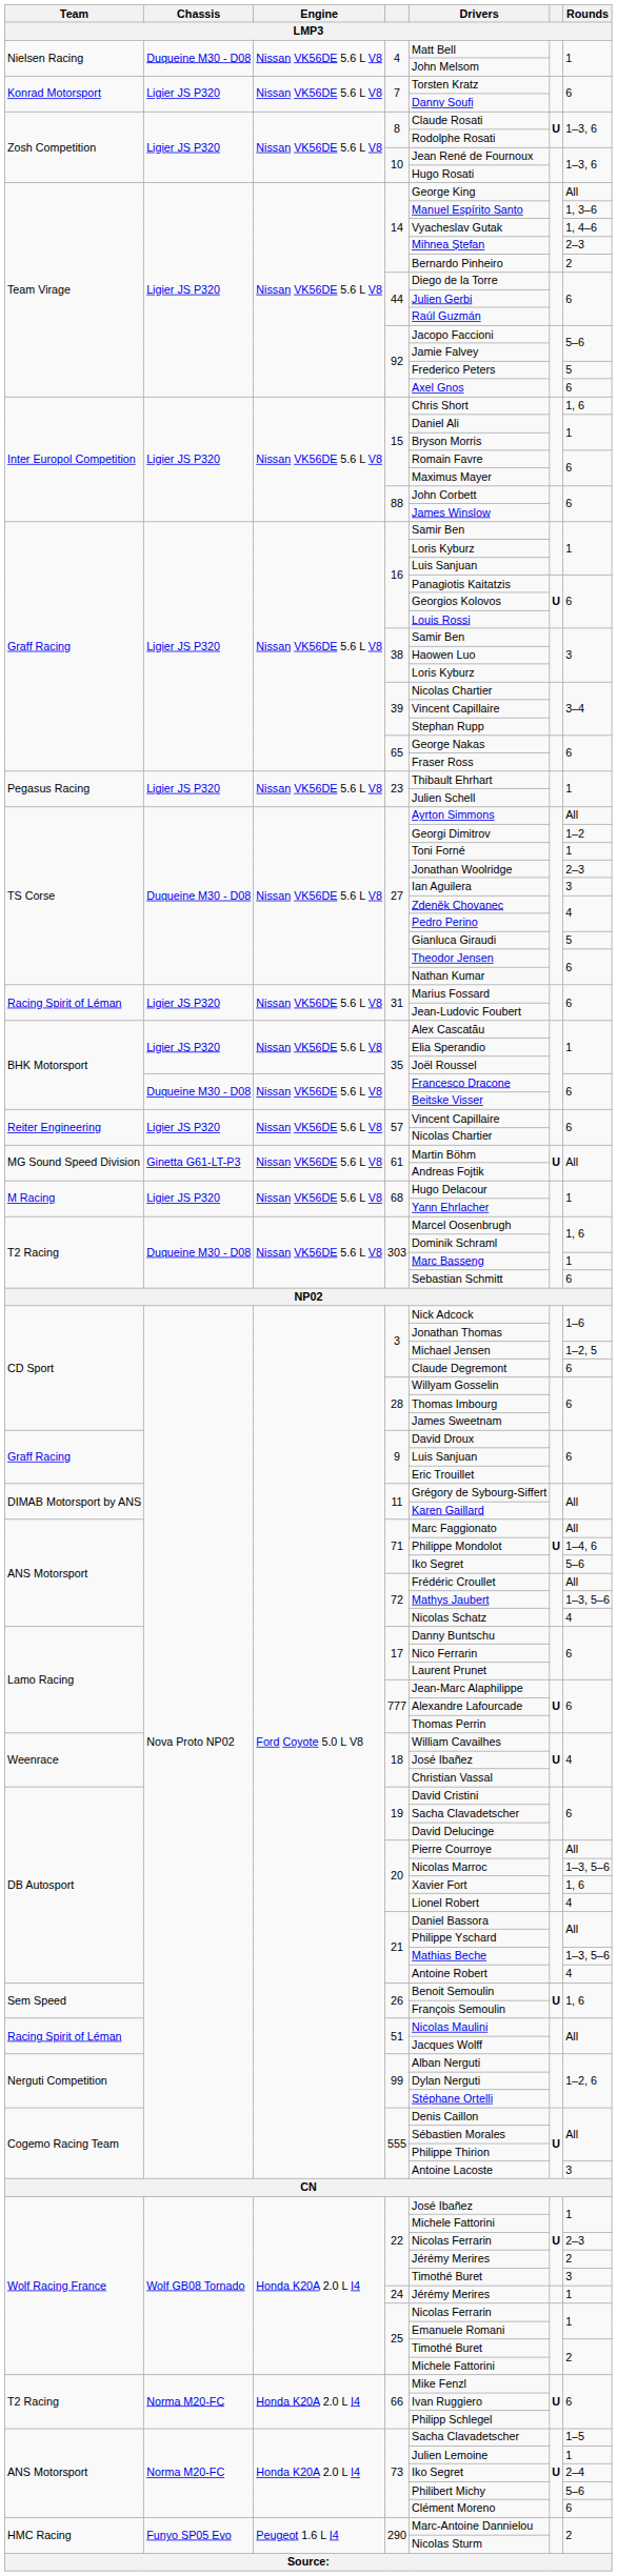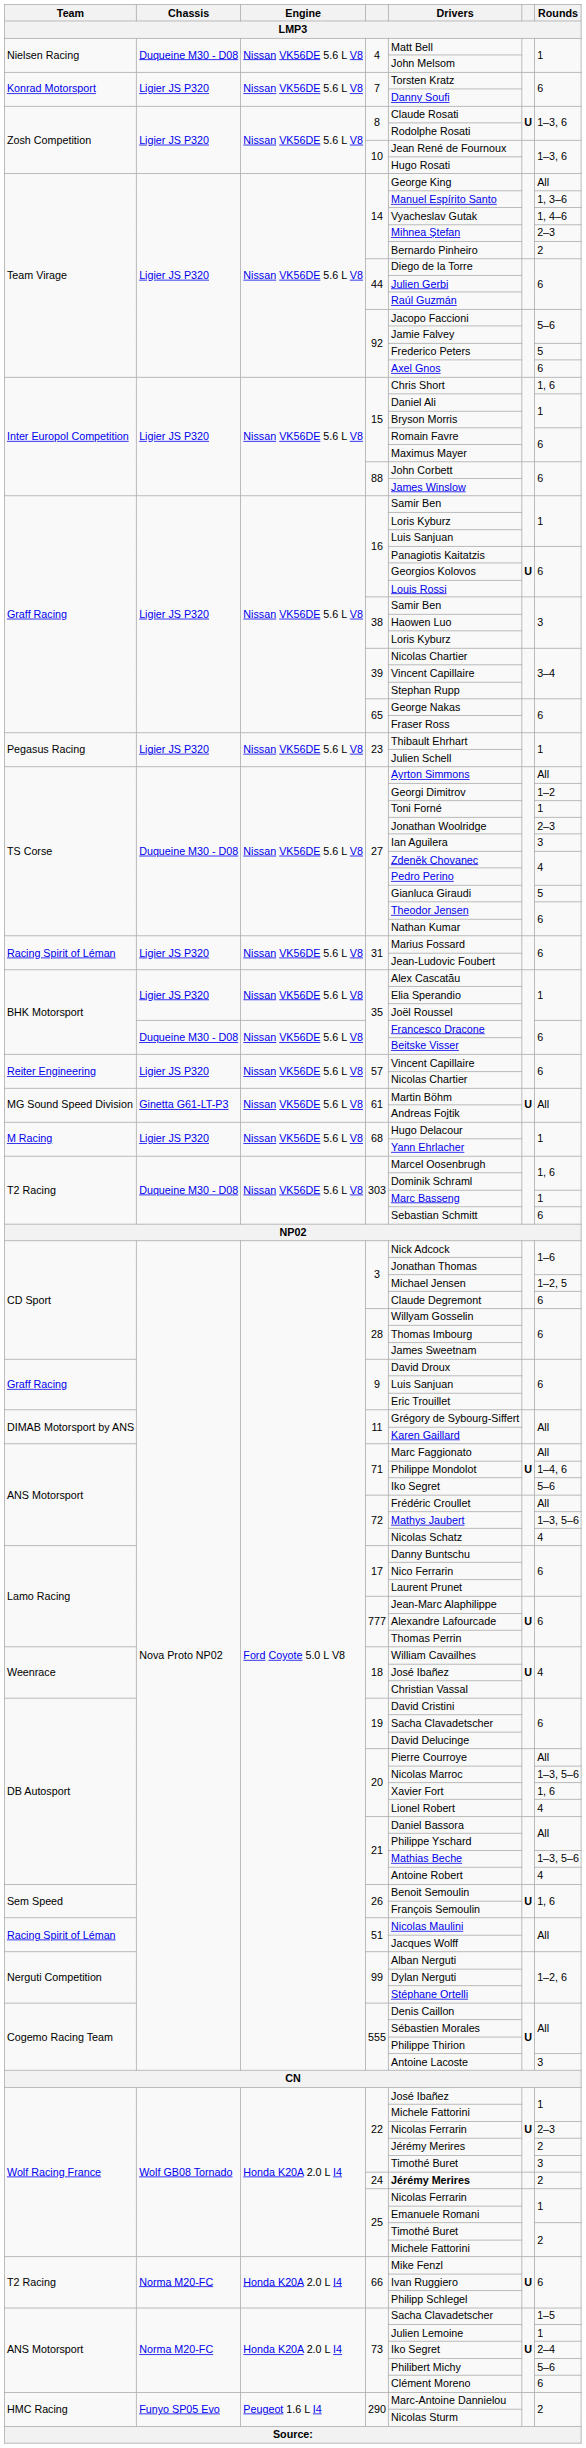24 | Drivers: normal -> bold
24 | Rounds: 1 -> 2
